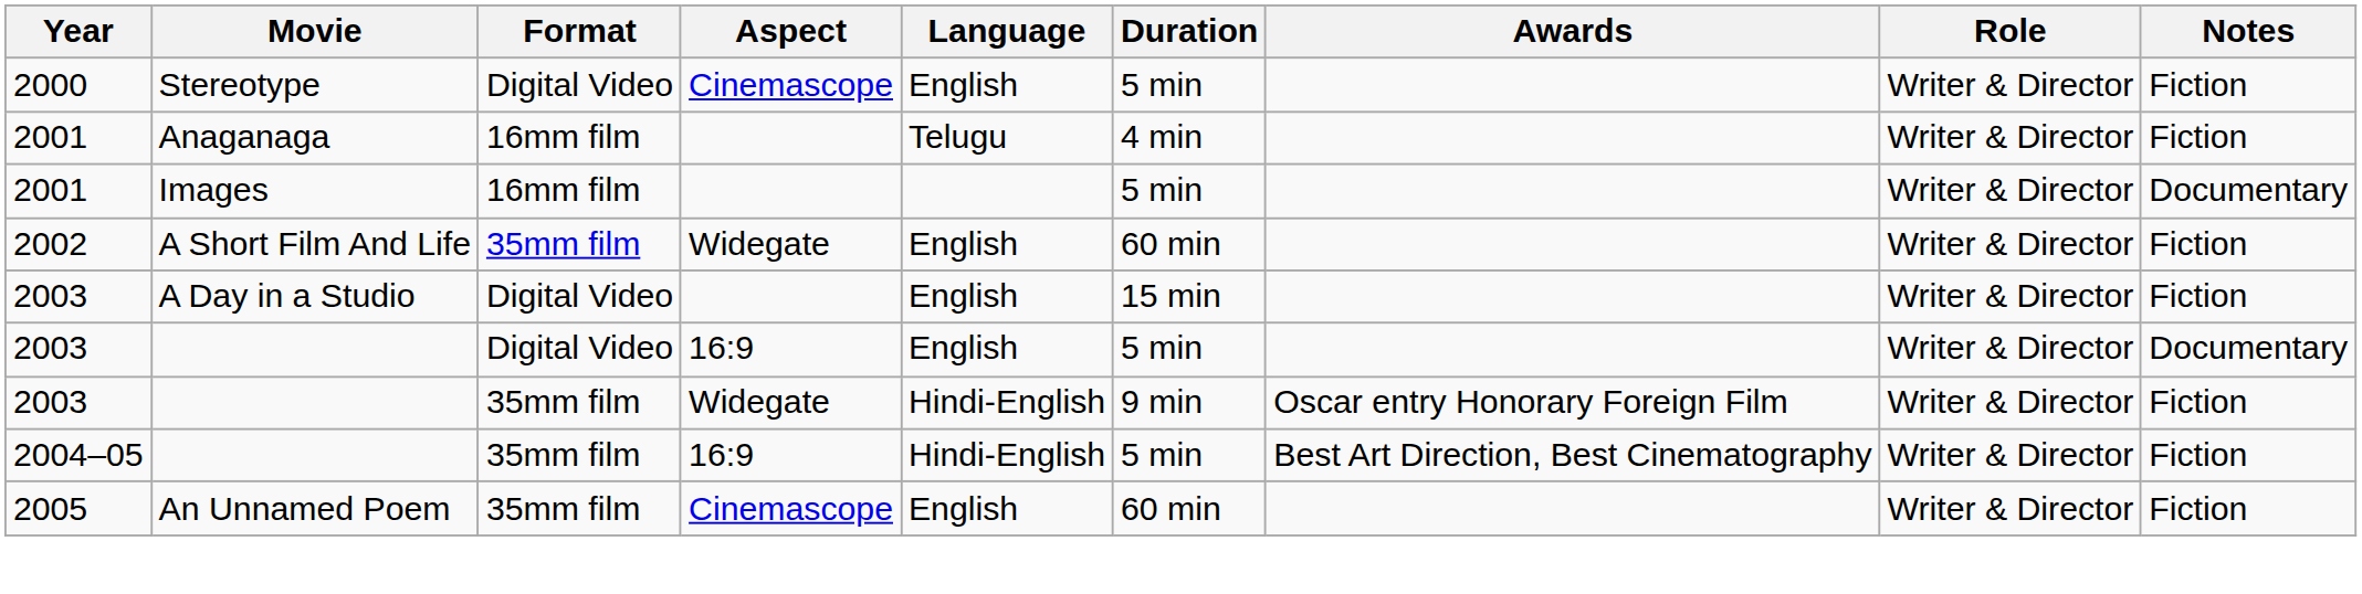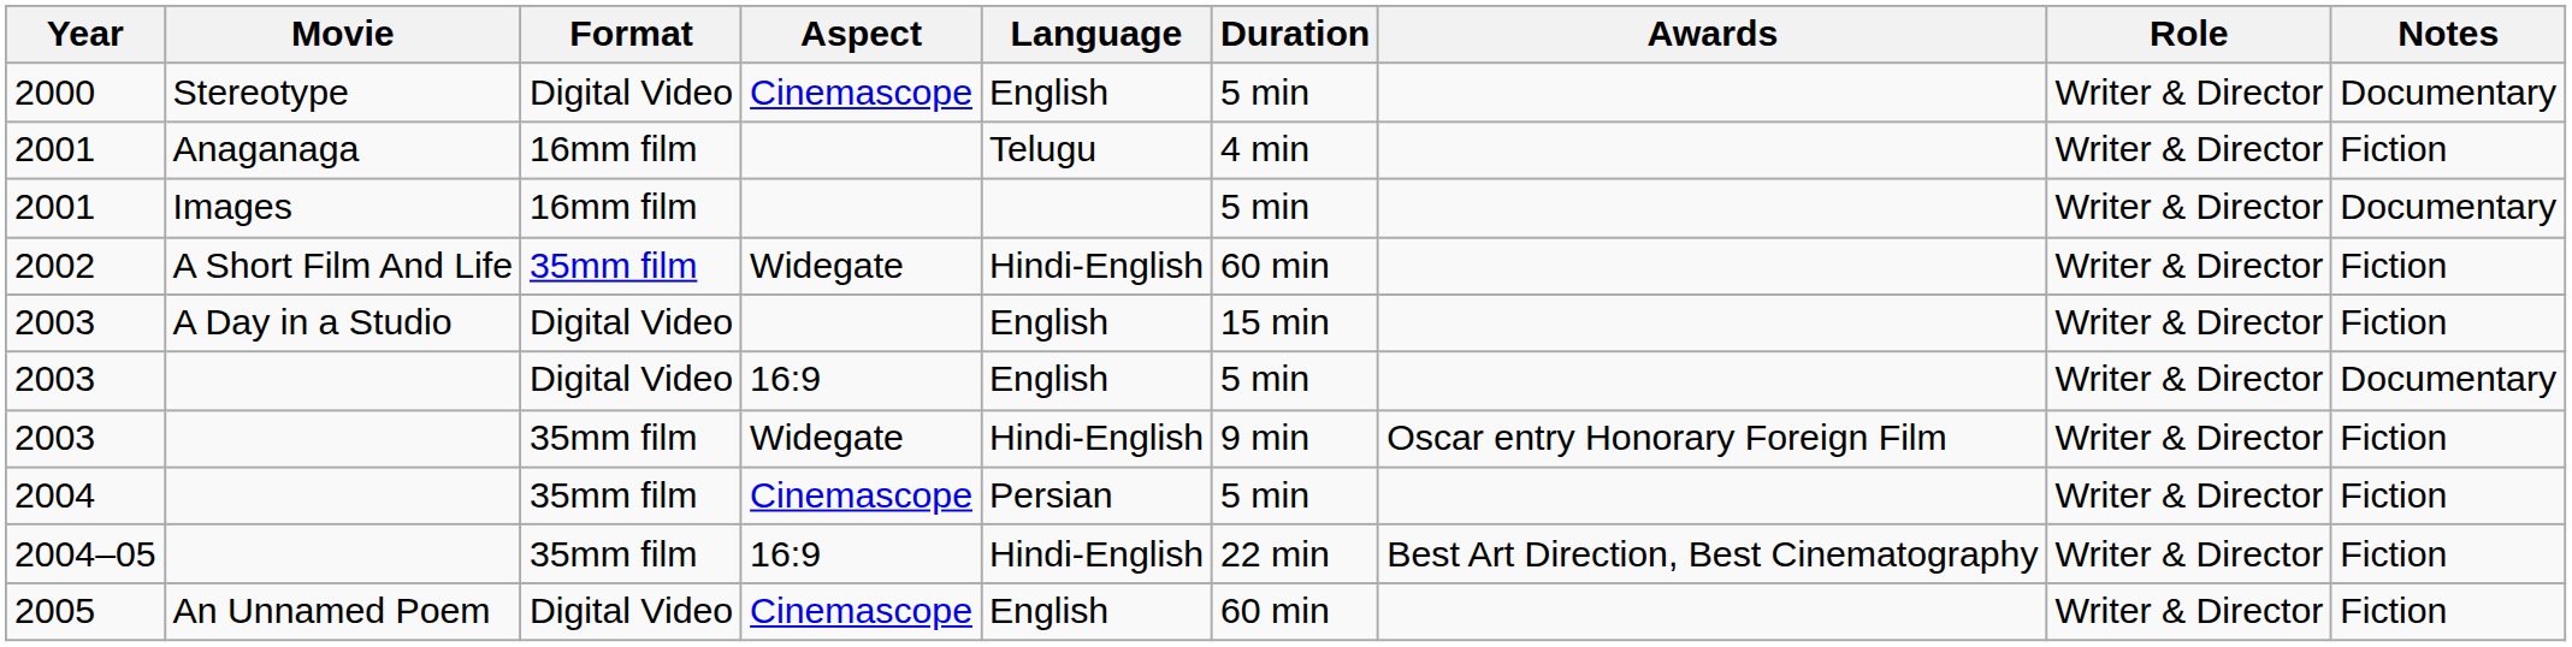2000 | Notes: Fiction -> Documentary
2002 | Language: English -> Hindi-English
+ row: 2004 | 35mm film | Cinemascope | Persian | 5 min | Writer & Director | Fiction
2004–05 | Duration: 5 min -> 22 min
2005 | Format: 35mm film -> Digital Video
